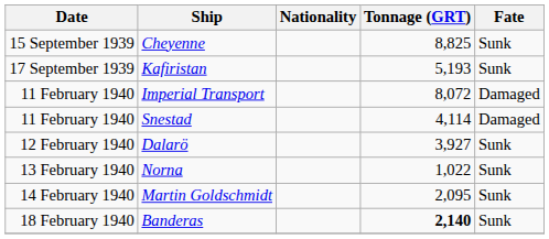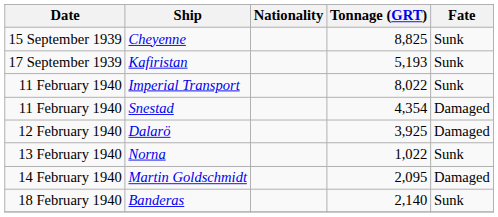Imperial Transport | Tonnage (GRT): 8,072 -> 8,022
Imperial Transport | Fate: Damaged -> Sunk
Snestad | Tonnage (GRT): 4,114 -> 4,354
Dalarö | Tonnage (GRT): 3,927 -> 3,925
Dalarö | Fate: Sunk -> Damaged
Martin Goldschmidt | Fate: Sunk -> Damaged
Banderas | Tonnage (GRT): bold -> normal
